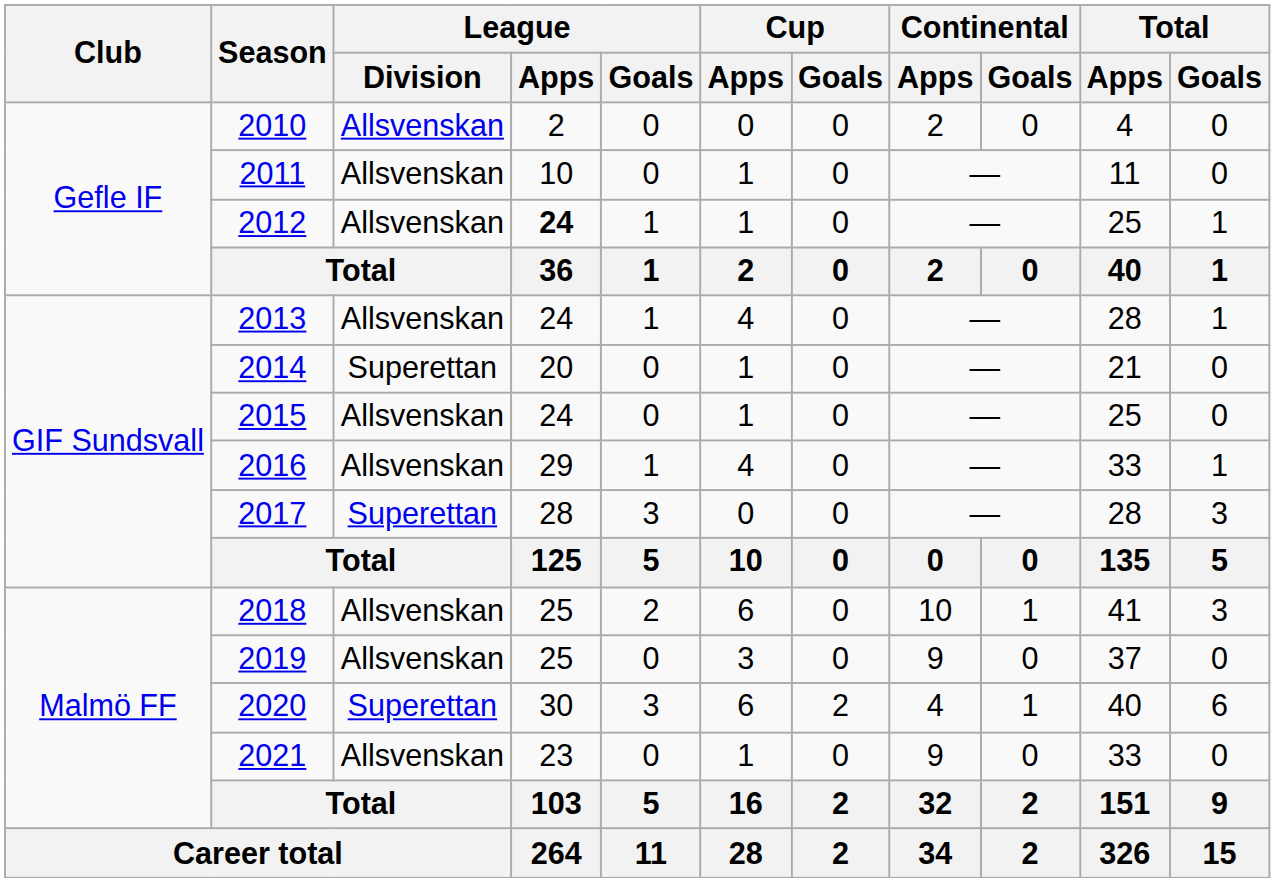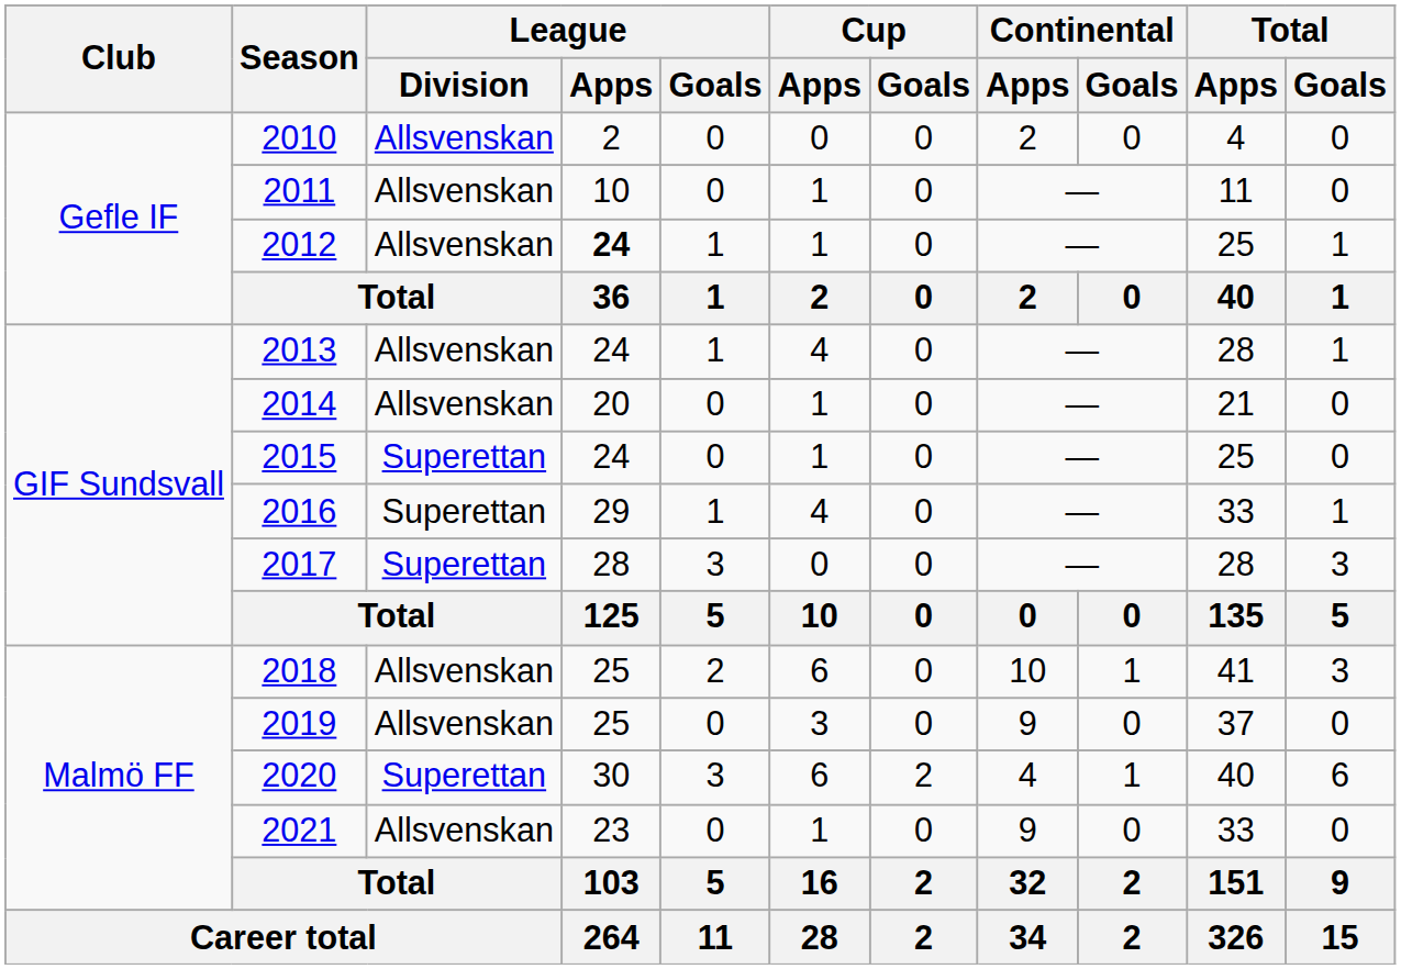2014 | League / Division: Superettan -> Allsvenskan
2015 | League / Division: Allsvenskan -> Superettan
2016 | League / Division: Allsvenskan -> Superettan
